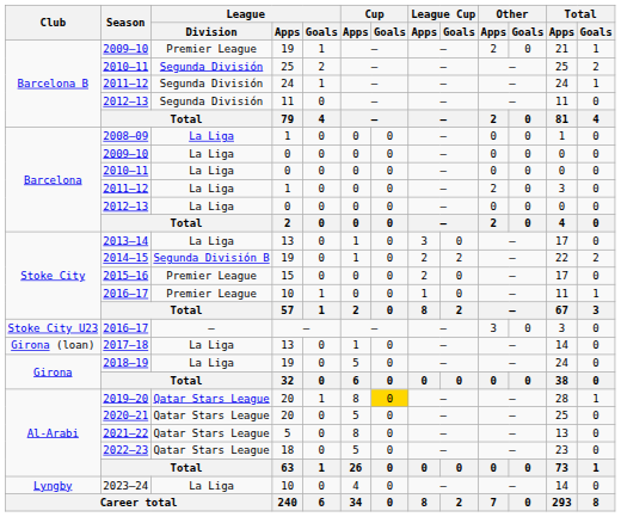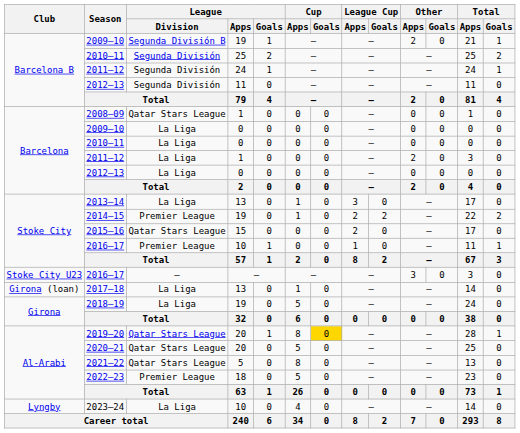2009–10 / 19 | League / Division: Premier League -> Segunda División B
2008–09 | League / Division: La Liga -> Qatar Stars League
2014–15 | League / Division: Segunda División B -> Premier League
2015–16 | League / Division: Premier League -> Qatar Stars League
2022–23 | League / Division: Qatar Stars League -> Premier League
